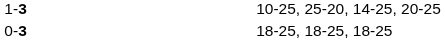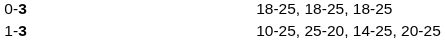rows swapped: 0-3 <-> 1-3
